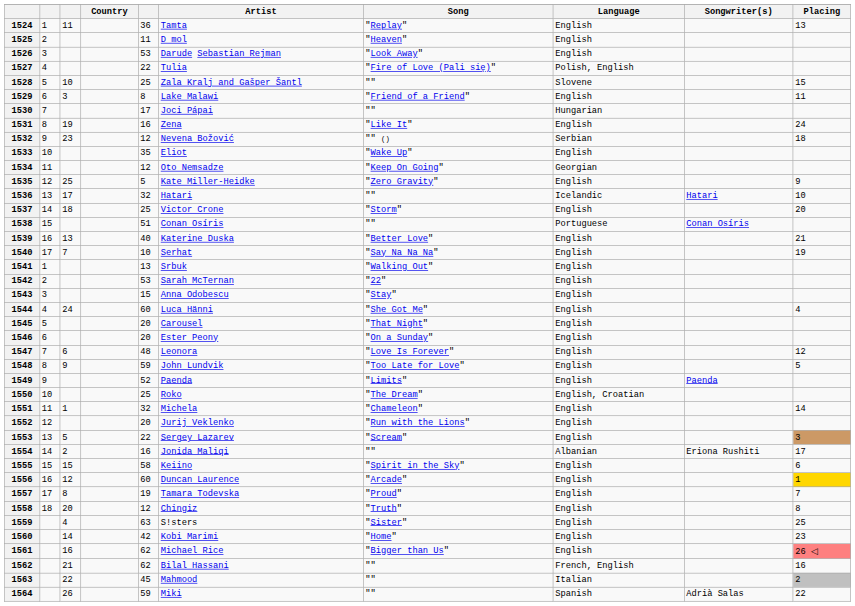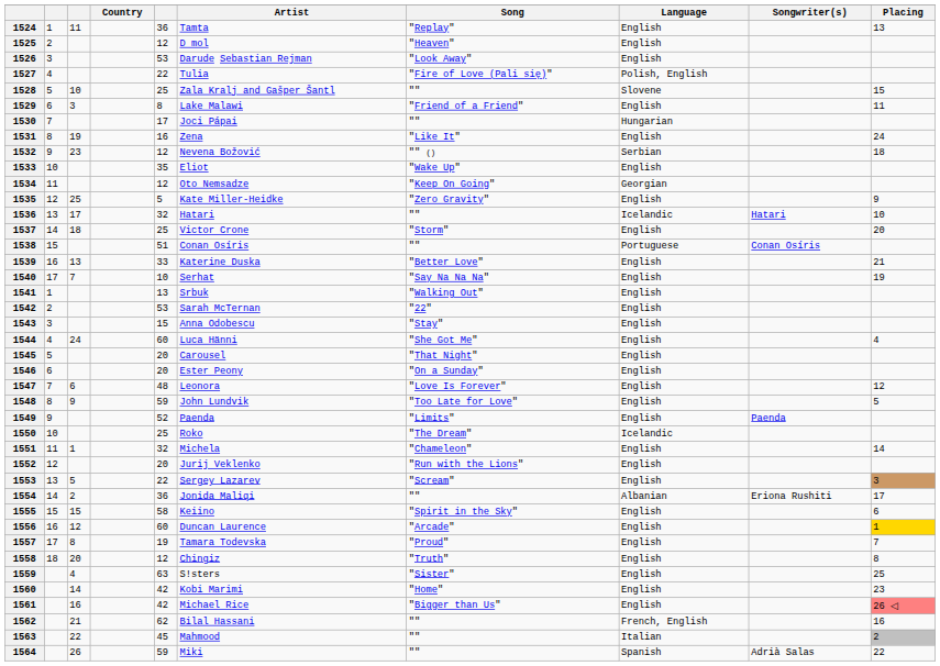1525 | column 5: 11 -> 12
1539 | column 5: 40 -> 33
1550 | Language: English, Croatian -> Icelandic
1554 | column 5: 16 -> 36
1561 | column 5: 62 -> 42
